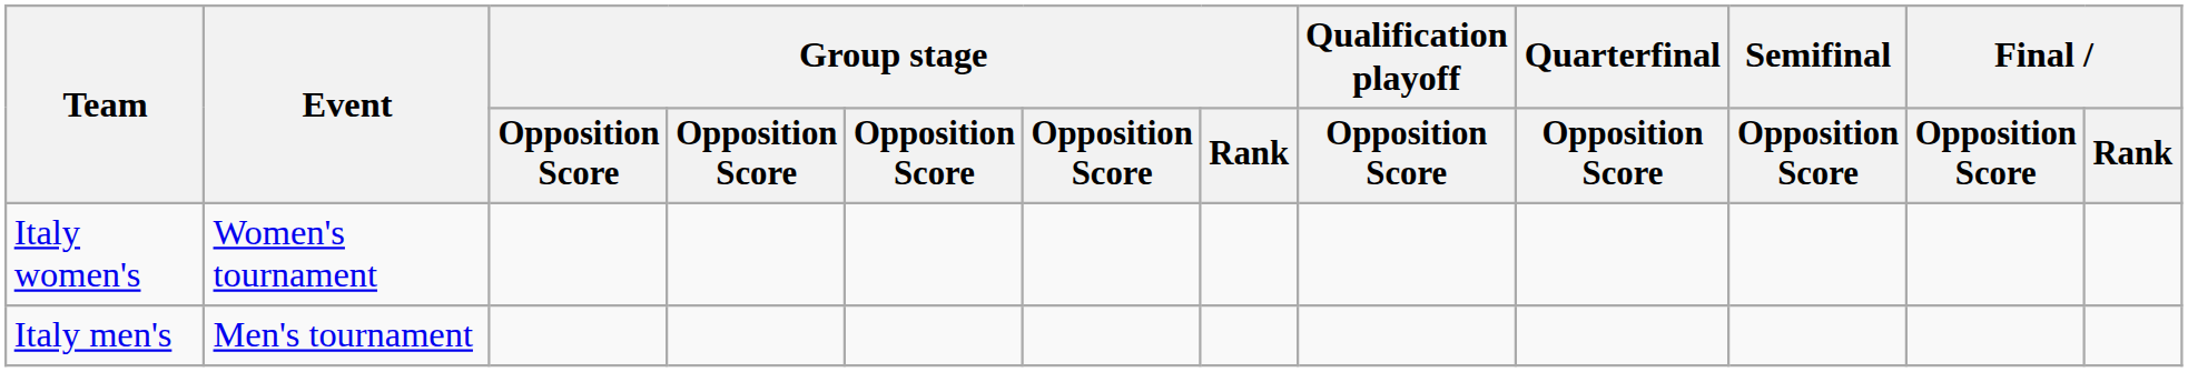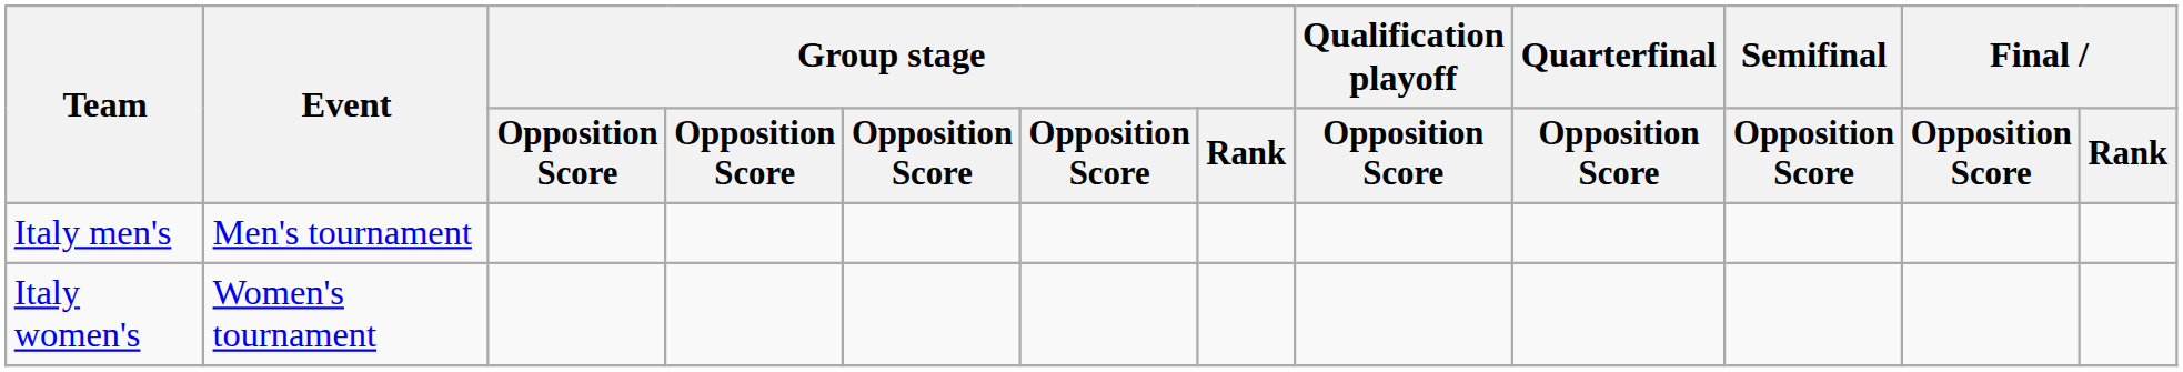rows swapped: Italy men's <-> Italy women's
